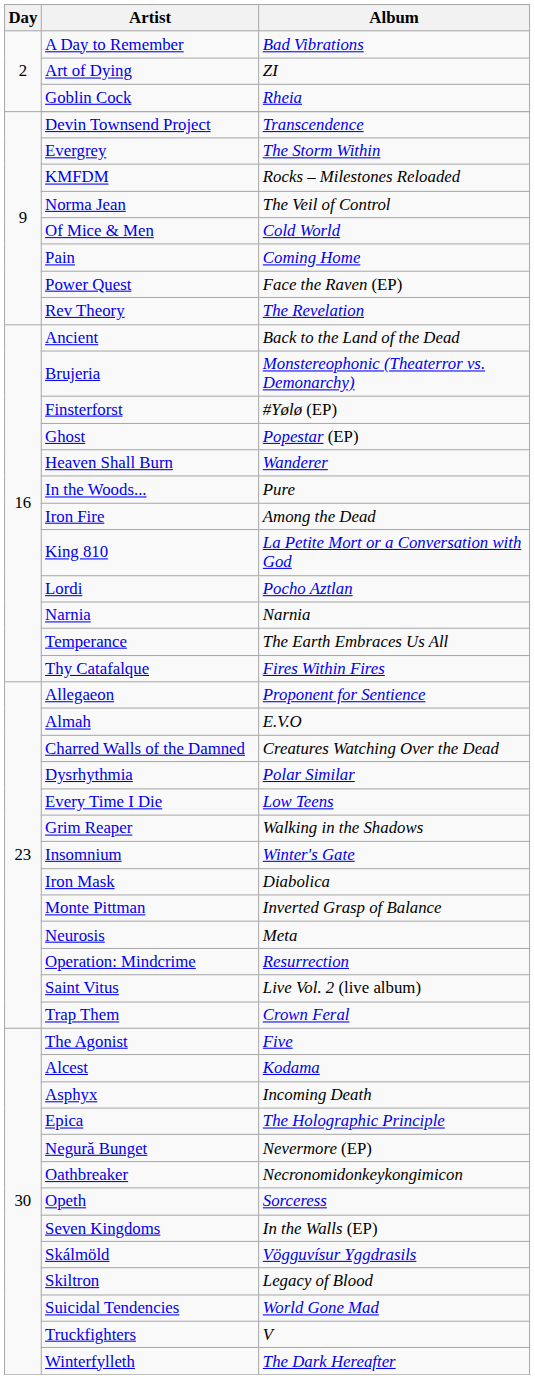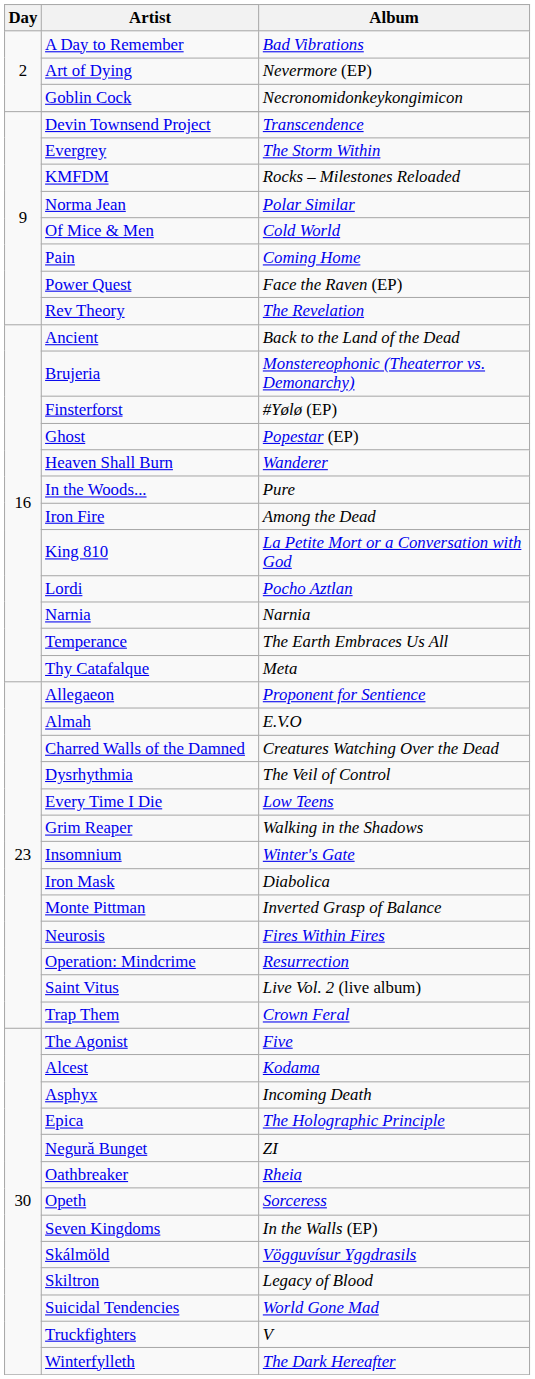Art of Dying | Album: ZI -> Nevermore (EP)
Goblin Cock | Album: Rheia -> Necronomidonkeykongimicon
Norma Jean | Album: The Veil of Control -> Polar Similar
Thy Catafalque | Album: Fires Within Fires -> Meta
Dysrhythmia | Album: Polar Similar -> The Veil of Control
Neurosis | Album: Meta -> Fires Within Fires
Negură Bunget | Album: Nevermore (EP) -> ZI
Oathbreaker | Album: Necronomidonkeykongimicon -> Rheia
